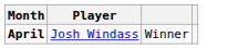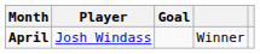+ column: Goal
